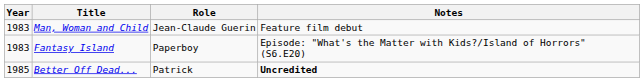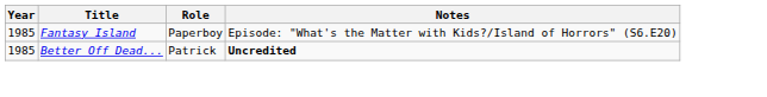- row: 1983 | Man, Woman and Child | Jean-Claude Guerin | Feature film debut
Fantasy Island | Year: 1983 -> 1985
